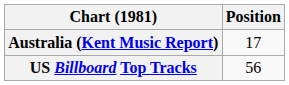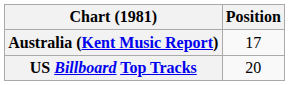US Billboard Top Tracks | Position: 56 -> 20
